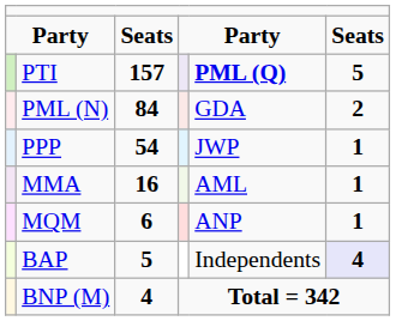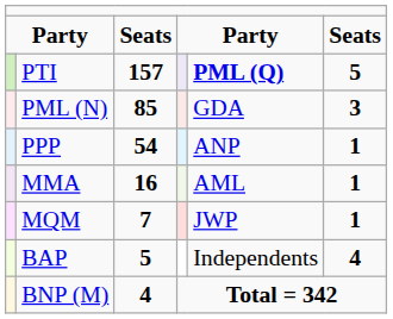PML (N) | column 3: 84 -> 85
PML (N) | column 6: 2 -> 3
PPP | column 5: JWP -> ANP
MQM | column 3: 6 -> 7
MQM | column 5: ANP -> JWP
BAP | column 6: lavender background -> no background
